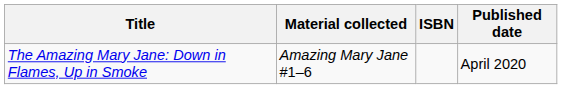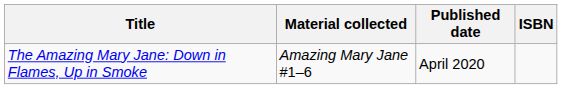columns swapped: Published date <-> ISBN
